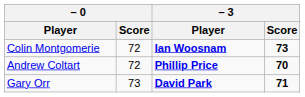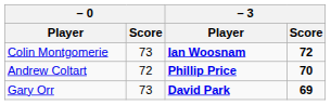Colin Montgomerie | – 0 / Score: 72 -> 73
Colin Montgomerie | – 3 / Score: 73 -> 72
Gary Orr | – 3 / Score: 71 -> 69
